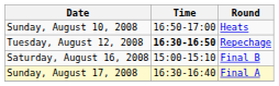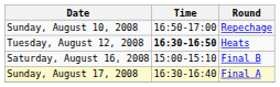Sunday, August 10, 2008 | Round: Heats -> Repechage
Tuesday, August 12, 2008 | Round: Repechage -> Heats
